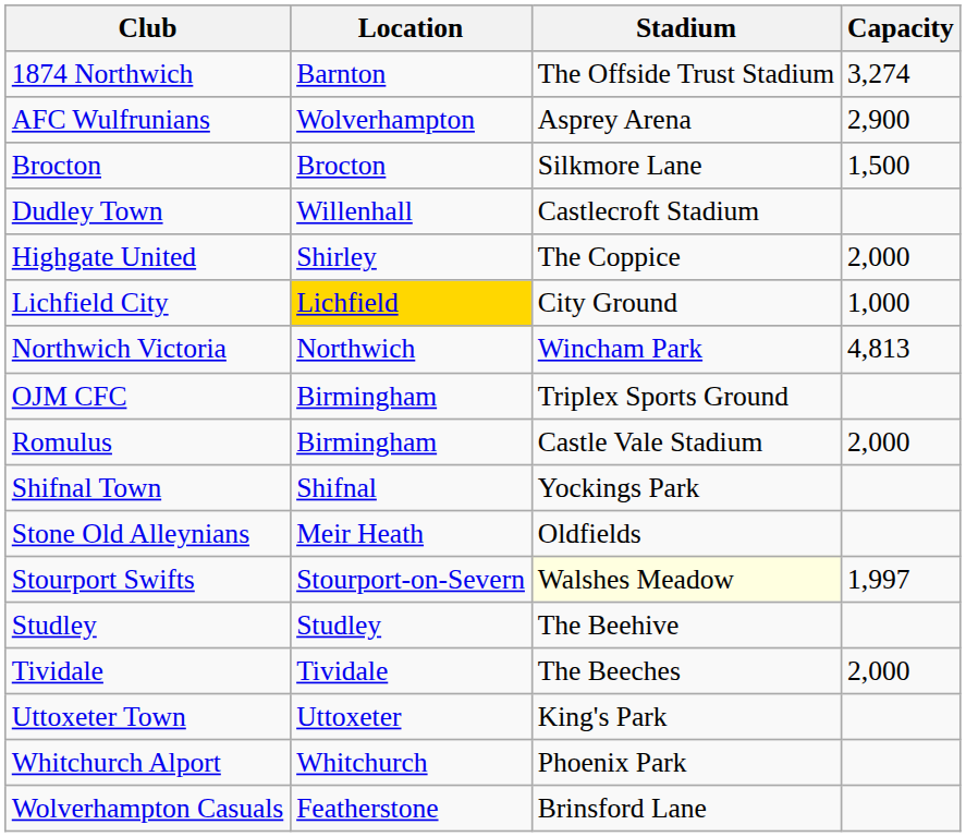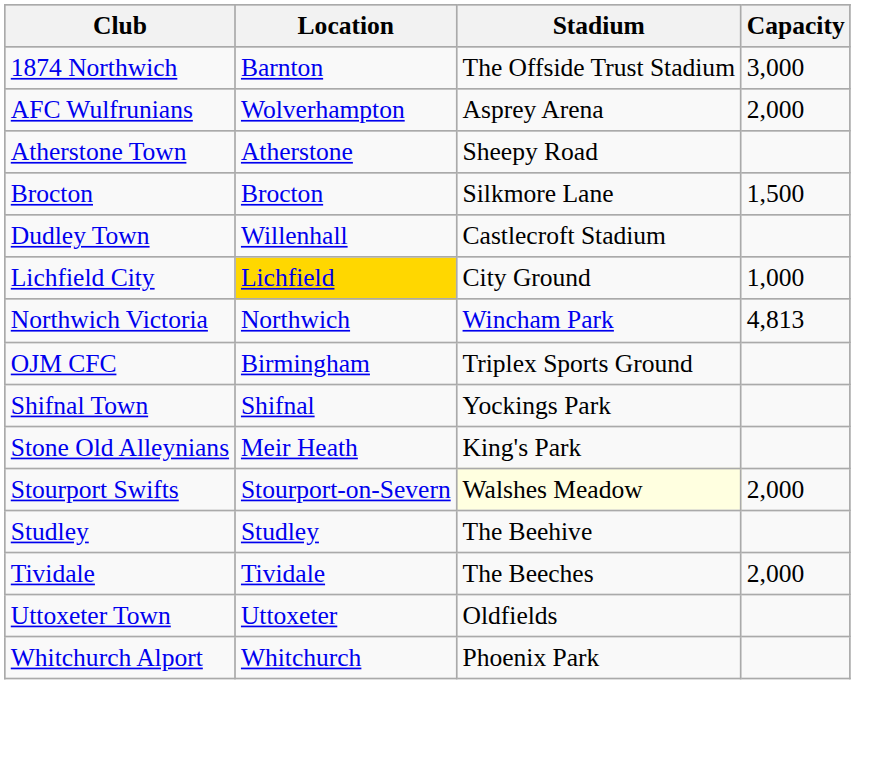1874 Northwich | Capacity: 3,274 -> 3,000
AFC Wulfrunians | Capacity: 2,900 -> 2,000
+ row: Atherstone Town | Atherstone | Sheepy Road
- row: Highgate United | Shirley | The Coppice | 2,000
- row: Romulus | Birmingham | Castle Vale Stadium | 2,000
Stone Old Alleynians | Stadium: Oldfields -> King's Park
Stourport Swifts | Capacity: 1,997 -> 2,000
Uttoxeter Town | Stadium: King's Park -> Oldfields
- row: Wolverhampton Casuals | Featherstone | Brinsford Lane
